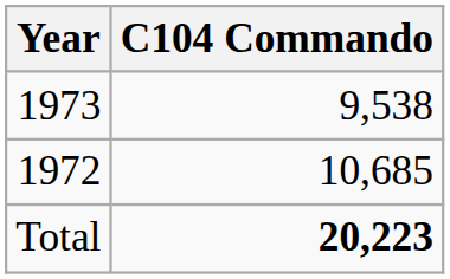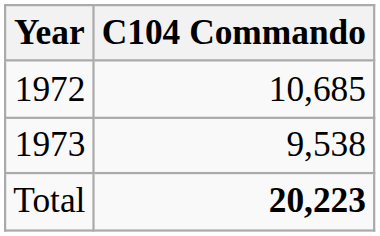rows swapped: 1972 <-> 1973
